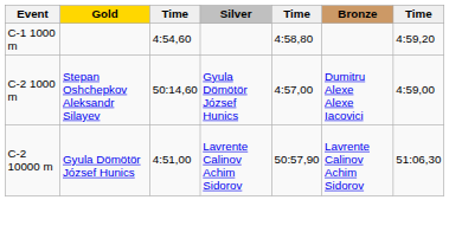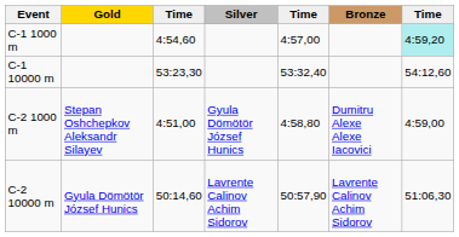C-1 1000 m | column 5: 4:58,80 -> 4:57,00
C-1 1000 m | column 7: no background -> paleturquoise background
+ row: C-1 10000 m | 53:23,30 | 53:32,40 | 54:12,60
C-2 1000 m | column 3: 50:14,60 -> 4:51,00
C-2 1000 m | column 5: 4:57,00 -> 4:58,80
C-2 10000 m | column 3: 4:51,00 -> 50:14,60
